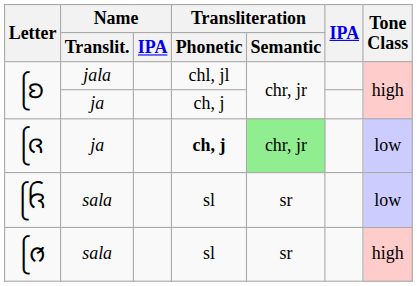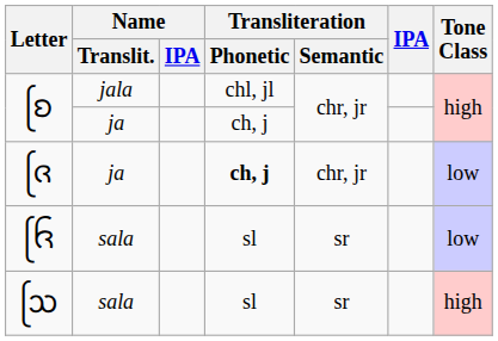ᨩᩕ | Transliteration / Semantic: lightgreen background -> no background
+ row: ᩈᩕ | sala | sl | sr | high
- row: ᩆᩕ | sala | sl | sr | high
